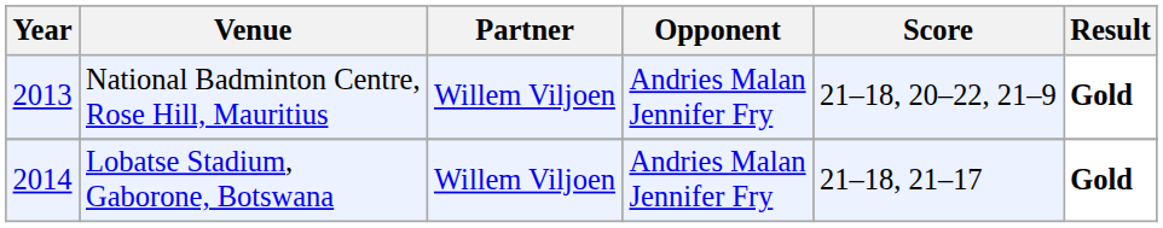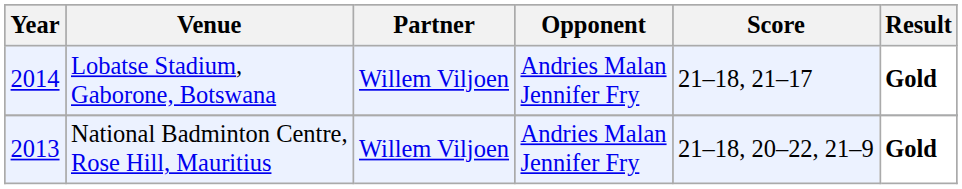rows swapped: Lobatse Stadium, Gaborone, Botswana <-> National Badminton Centre, Rose Hill, Mauritius
